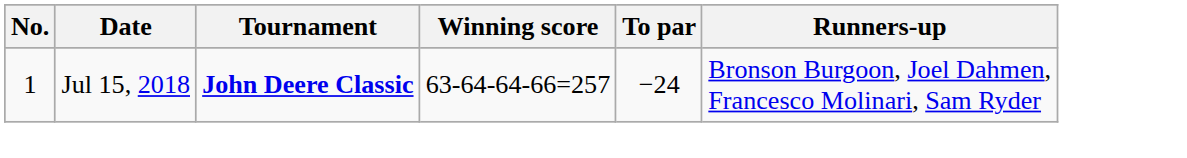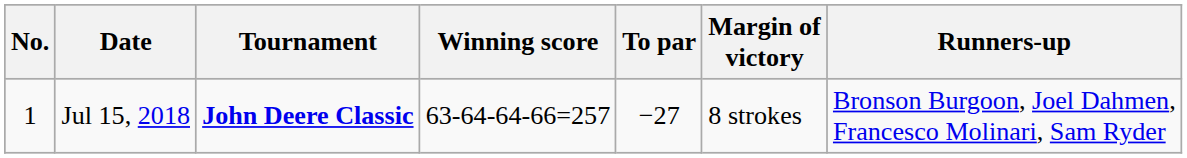+ column: Margin of victory | 8 strokes
Jul 15, 2018 | To par: −24 -> −27
